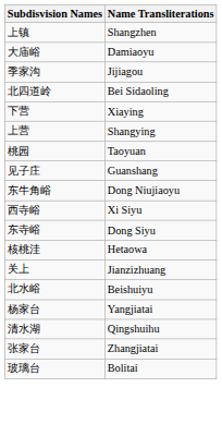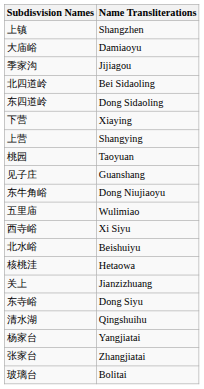+ row: 东四道岭 | Dong Sidaoling
+ row: 五里庙 | Wulimiao
rows swapped: 东寺峪 <-> 北水峪
rows swapped: 清水湖 <-> 杨家台
